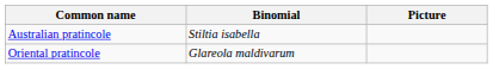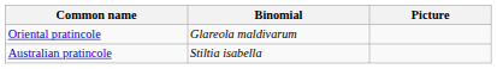rows swapped: Australian pratincole <-> Oriental pratincole
